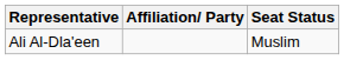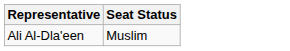- column: Affiliation/ Party
